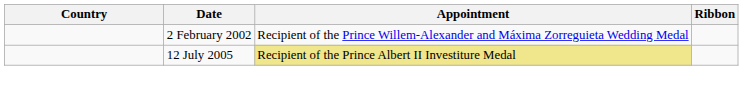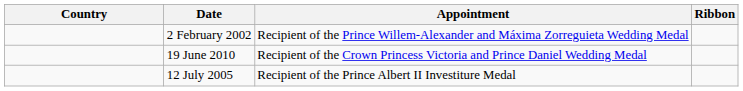+ row: 19 June 2010 | Recipient of the Crown Princess Victoria and Prince Daniel Wedding Medal
12 July 2005 | Appointment: khaki background -> no background
